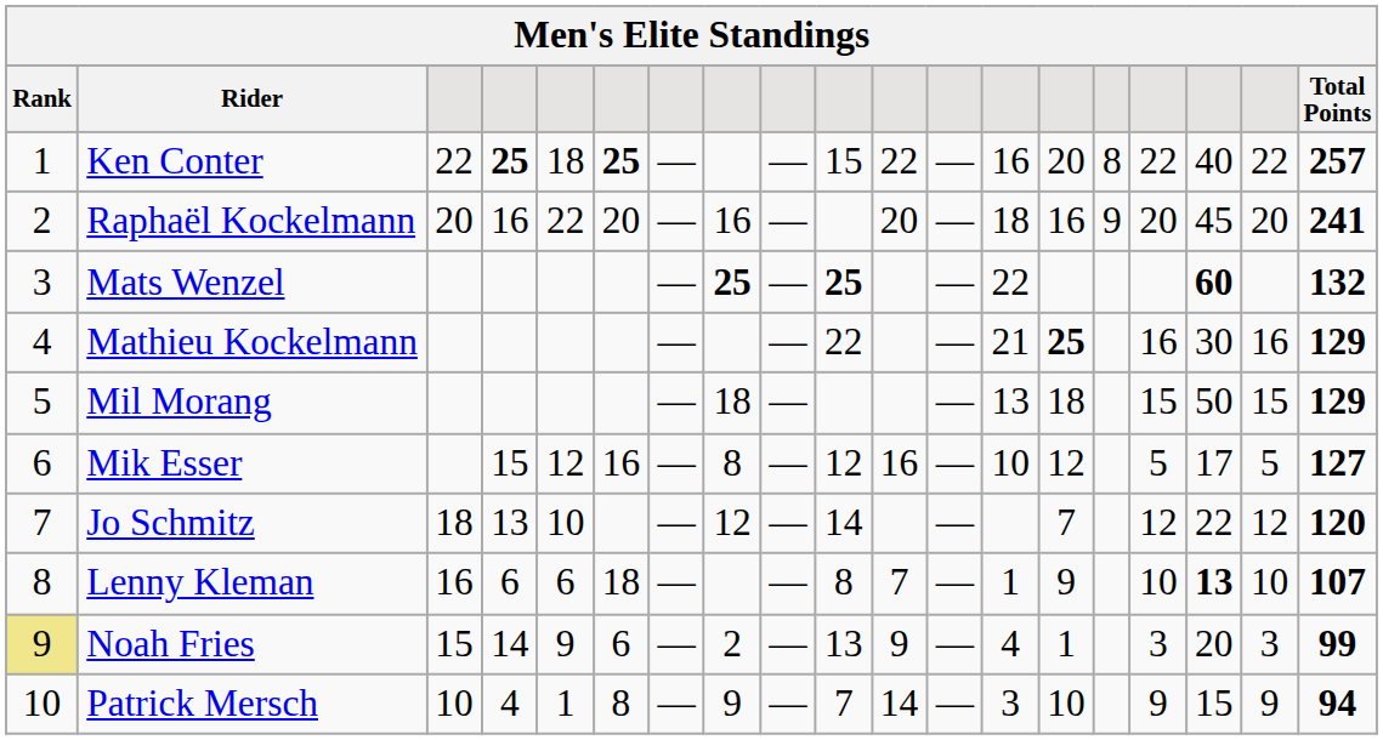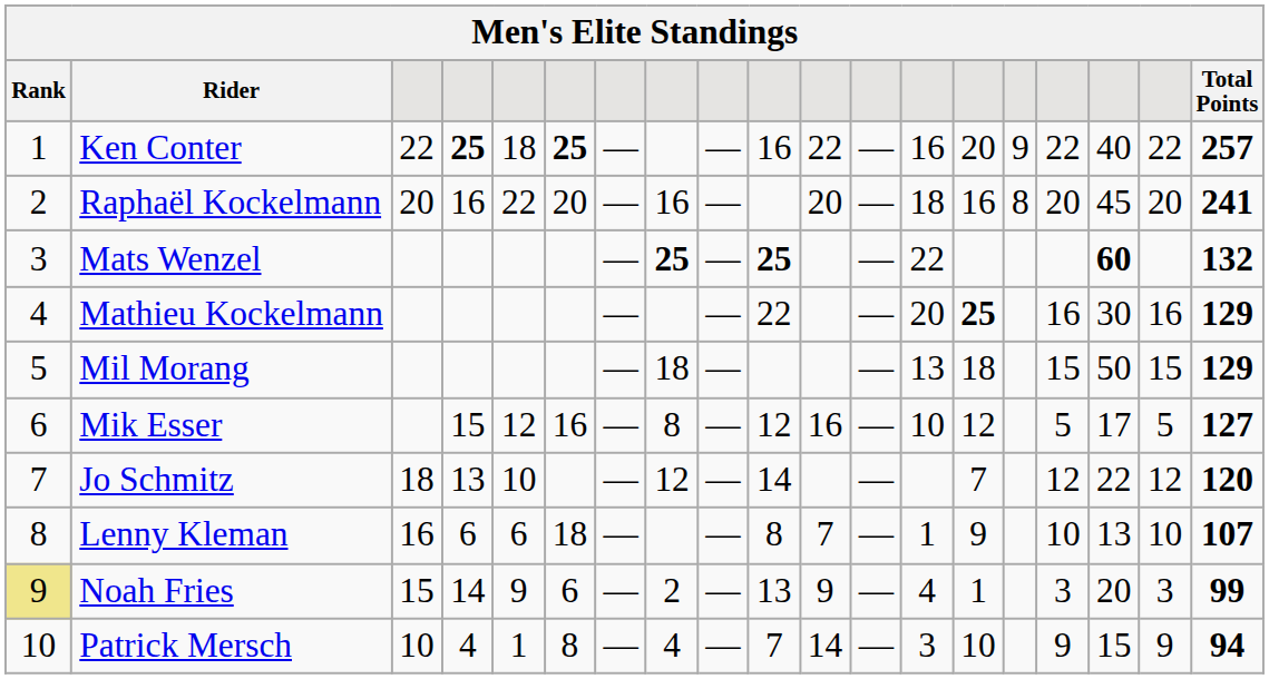Ken Conter | column 10: 15 -> 16
Ken Conter | column 15: 8 -> 9
Raphaël Kockelmann | column 15: 9 -> 8
Mathieu Kockelmann | column 13: 21 -> 20
Lenny Kleman | column 17: bold -> normal
Patrick Mersch | column 8: 9 -> 4
